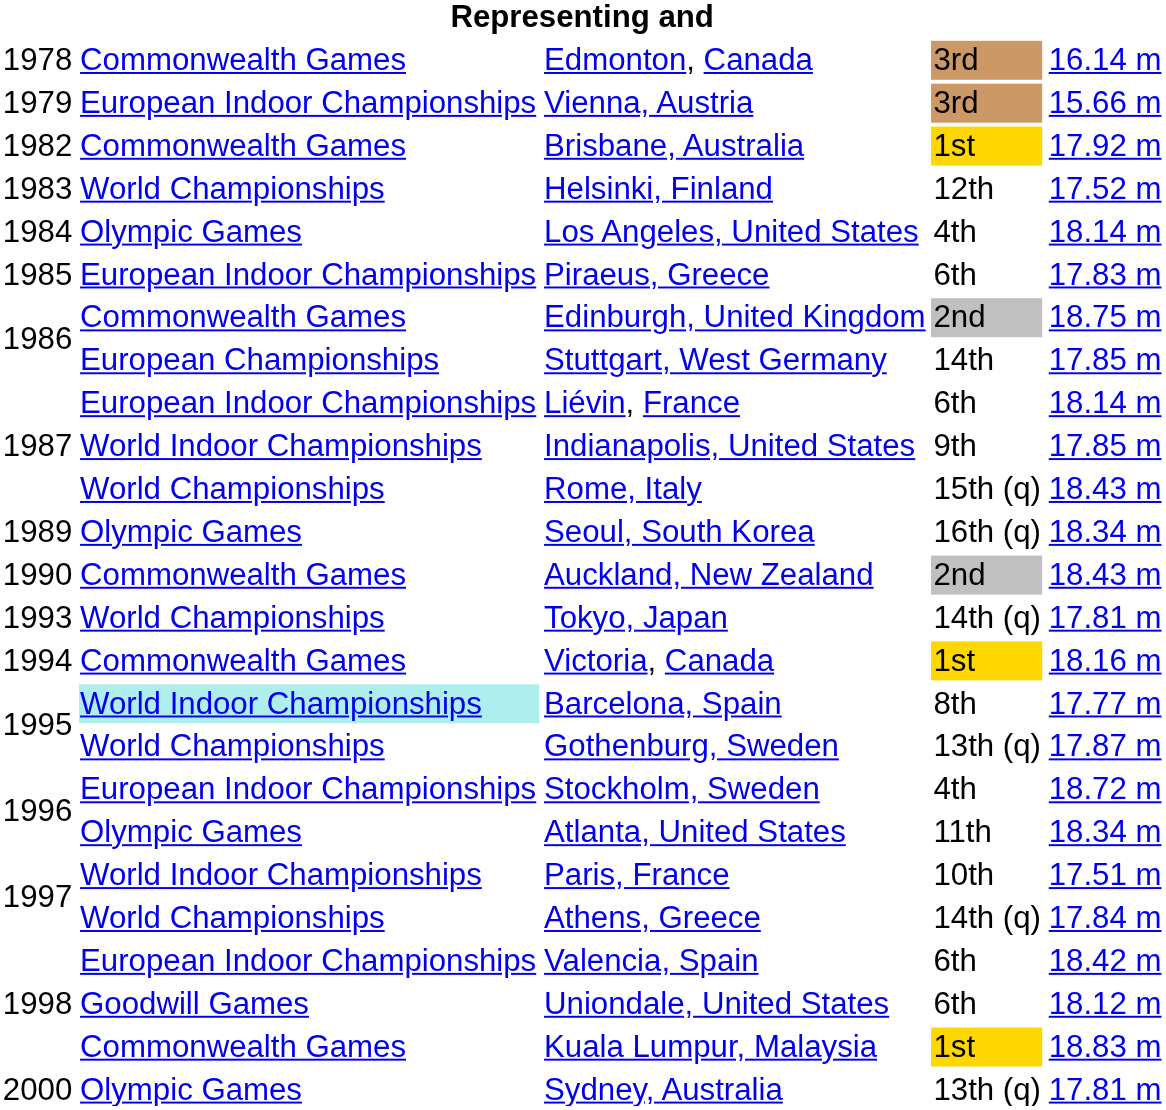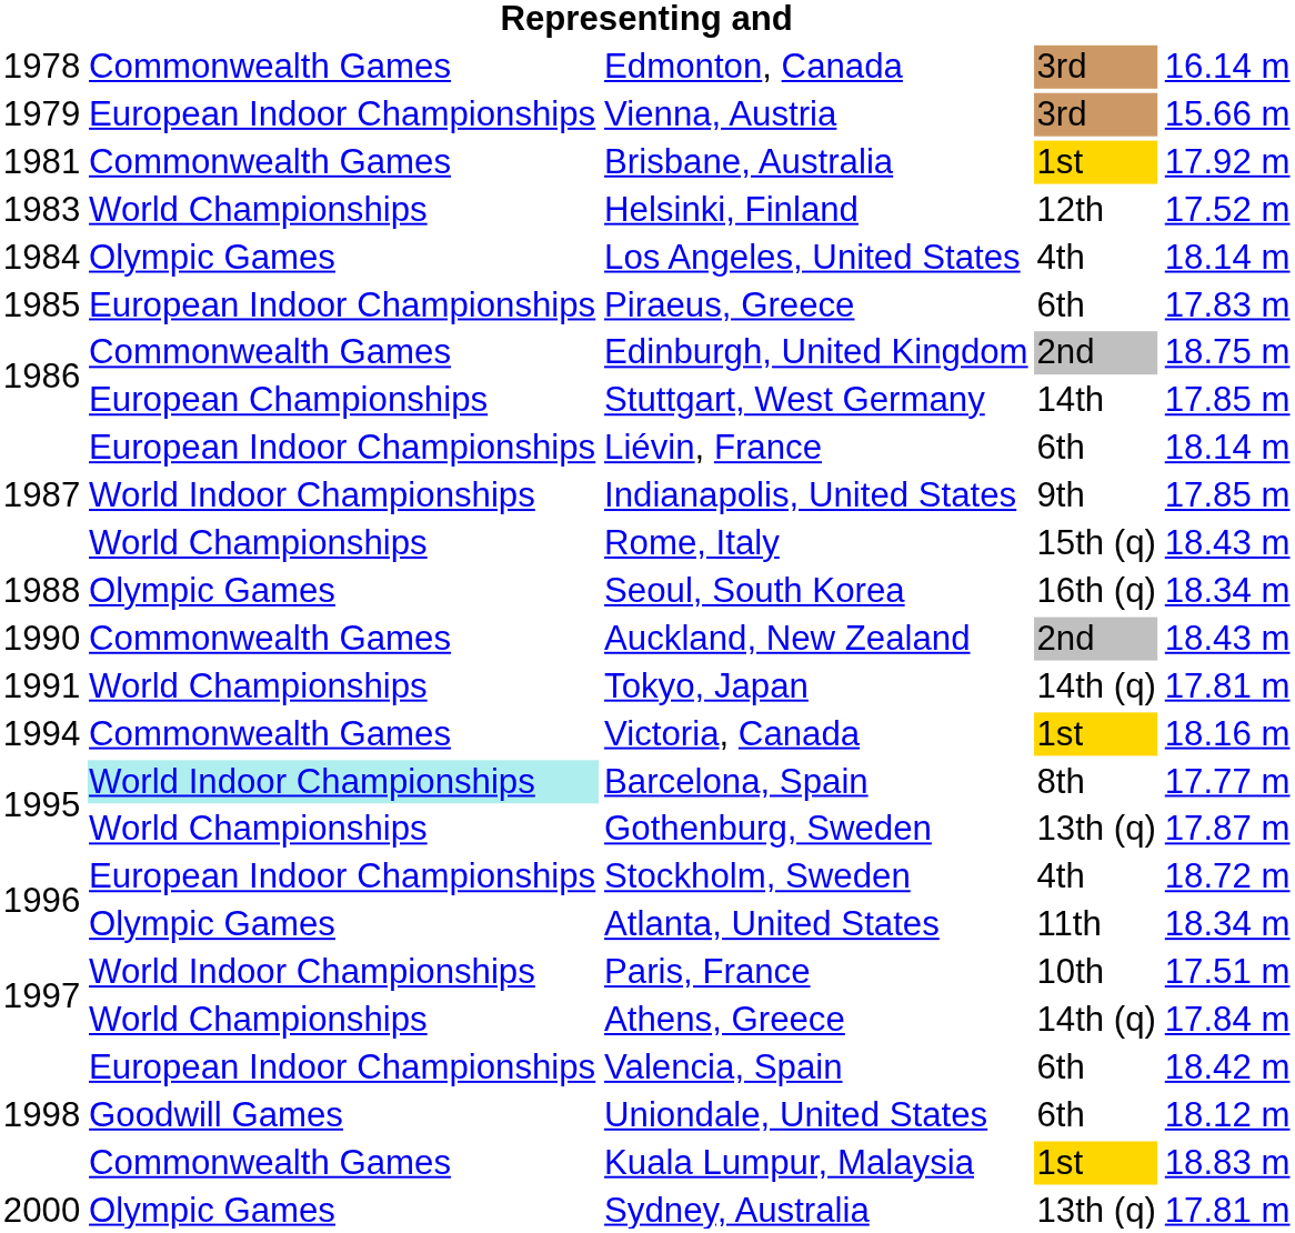Brisbane, Australia | column 1: 1982 -> 1981
Seoul, South Korea | column 1: 1989 -> 1988
Tokyo, Japan | column 1: 1993 -> 1991
